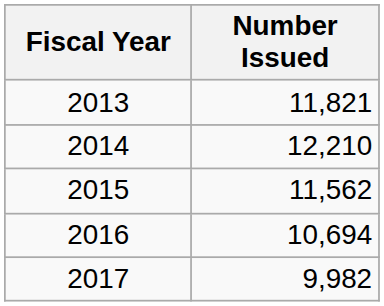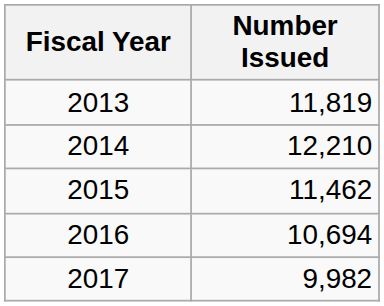2013 | Number Issued: 11,821 -> 11,819
2015 | Number Issued: 11,562 -> 11,462
